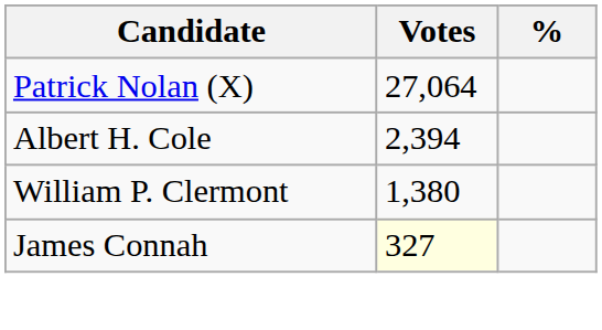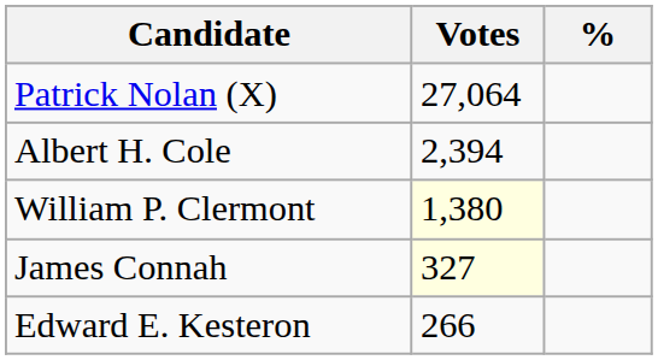William P. Clermont | Votes: no background -> lightyellow background
+ row: Edward E. Kesteron | 266
